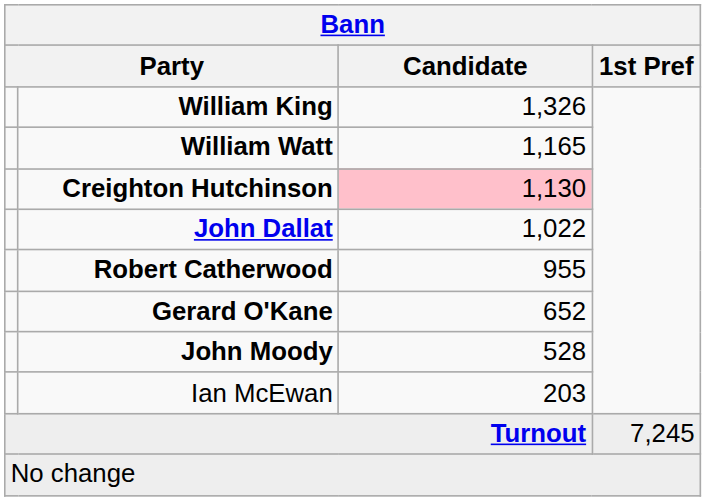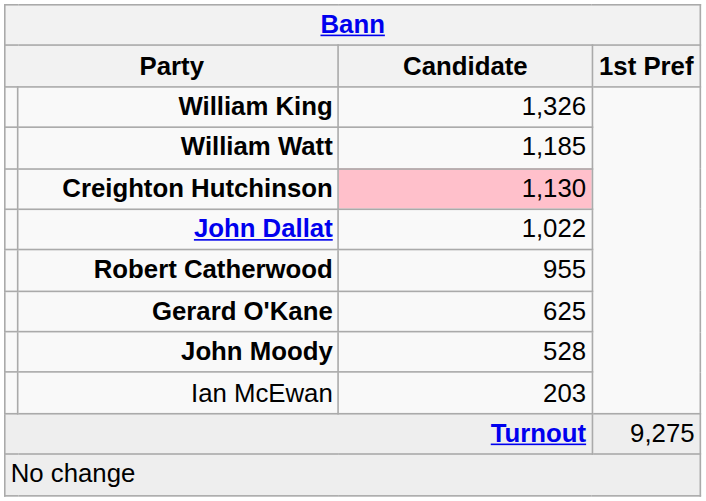William Watt | Candidate: 1,165 -> 1,185
Gerard O'Kane | Candidate: 652 -> 625
Turnout | 1st Pref: 7,245 -> 9,275
